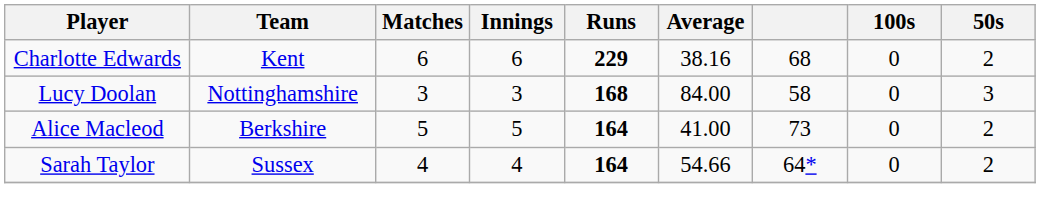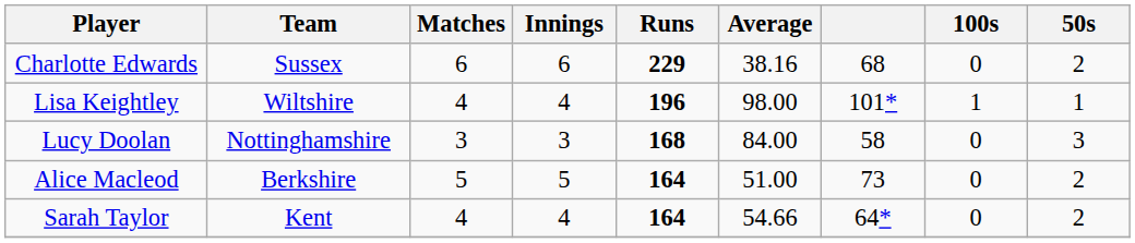Charlotte Edwards | Team: Kent -> Sussex
+ row: Lisa Keightley | Wiltshire | 4 | 4 | 196 | 98.00 | 101* | 1 | 1
Alice Macleod | Average: 41.00 -> 51.00
Sarah Taylor | Team: Sussex -> Kent
